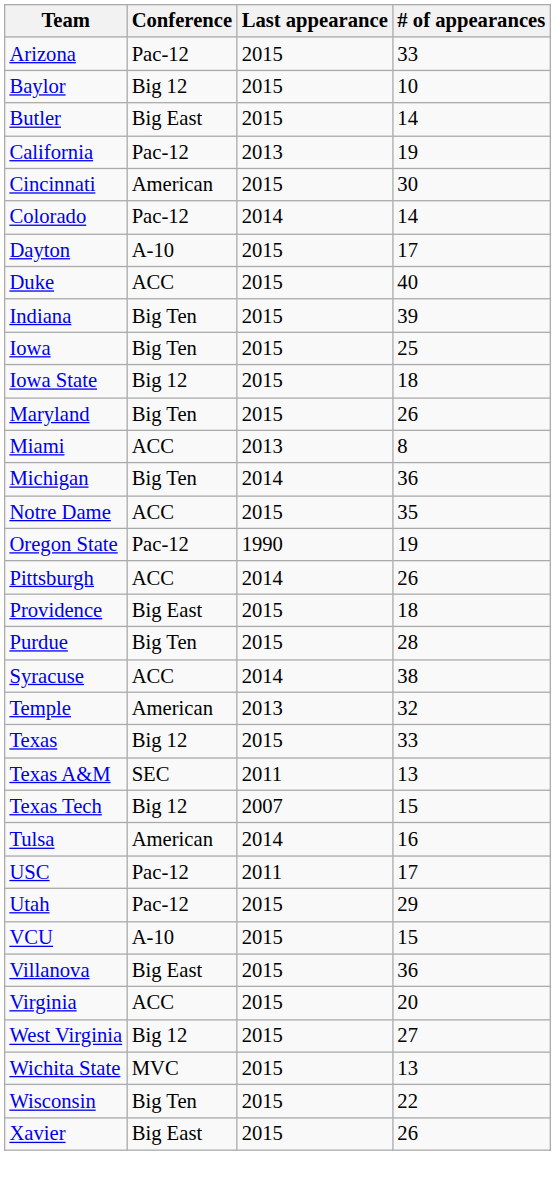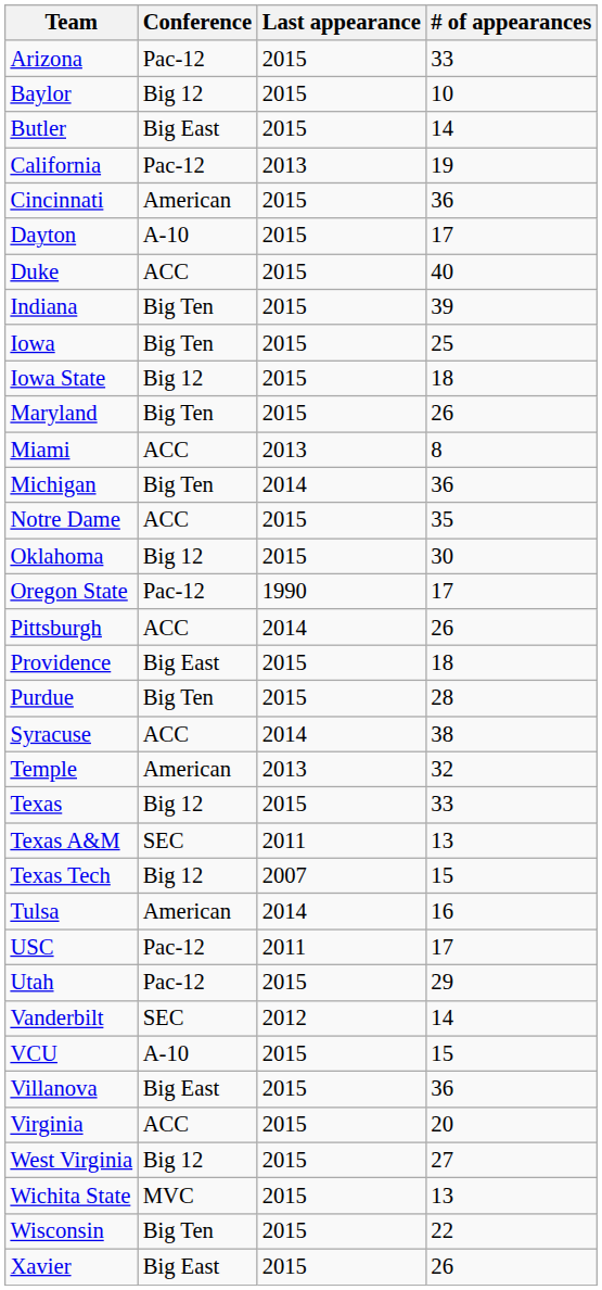Cincinnati | # of appearances: 30 -> 36
- row: Colorado | Pac-12 | 2014 | 14
+ row: Oklahoma | Big 12 | 2015 | 30
Oregon State | # of appearances: 19 -> 17
+ row: Vanderbilt | SEC | 2012 | 14
